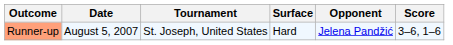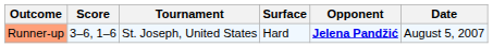columns swapped: Date <-> Score
Runner-up | Opponent: normal -> bold
